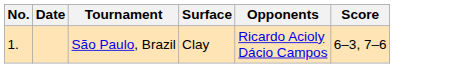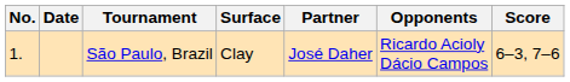+ column: Partner | José Daher
